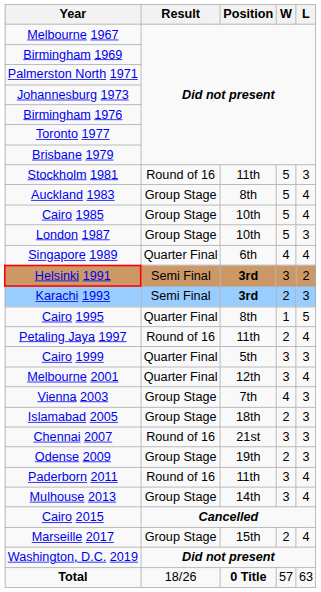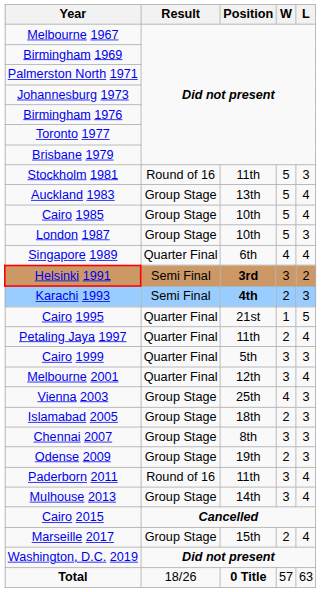Auckland 1983 | Position: 8th -> 13th
Karachi 1993 | Position: 3rd -> 4th
Cairo 1995 | Position: 8th -> 21st
Petaling Jaya 1997 | Result: Round of 16 -> Quarter Final
Vienna 2003 | Position: 7th -> 25th
Chennai 2007 | Result: Round of 16 -> Group Stage
Chennai 2007 | Position: 21st -> 8th
